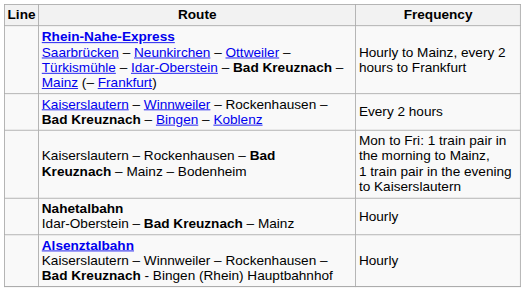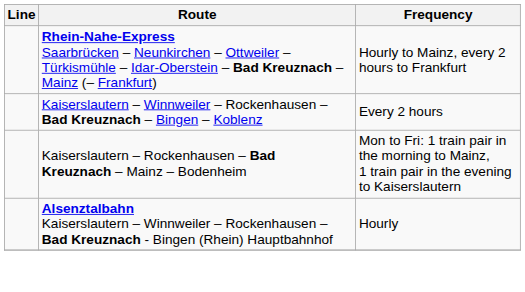- row: Nahetalbahn Idar-Oberstein – Bad Kreuznach – Mainz | Hourly
